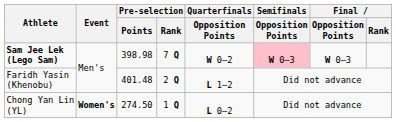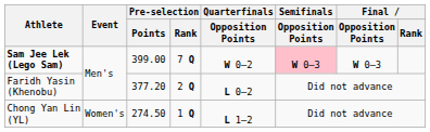Sam Jee Lek (Lego Sam) | Pre-selection / Points: 398.98 -> 399.00
Faridh Yasin (Khenobu) | Pre-selection / Points: 401.48 -> 377.20
Faridh Yasin (Khenobu) | Quarterfinals / Opposition Points: L 1–2 -> L 0–2
Chong Yan Lin (YL) | Event: bold -> normal
Chong Yan Lin (YL) | Quarterfinals / Opposition Points: L 0–2 -> L 1–2
